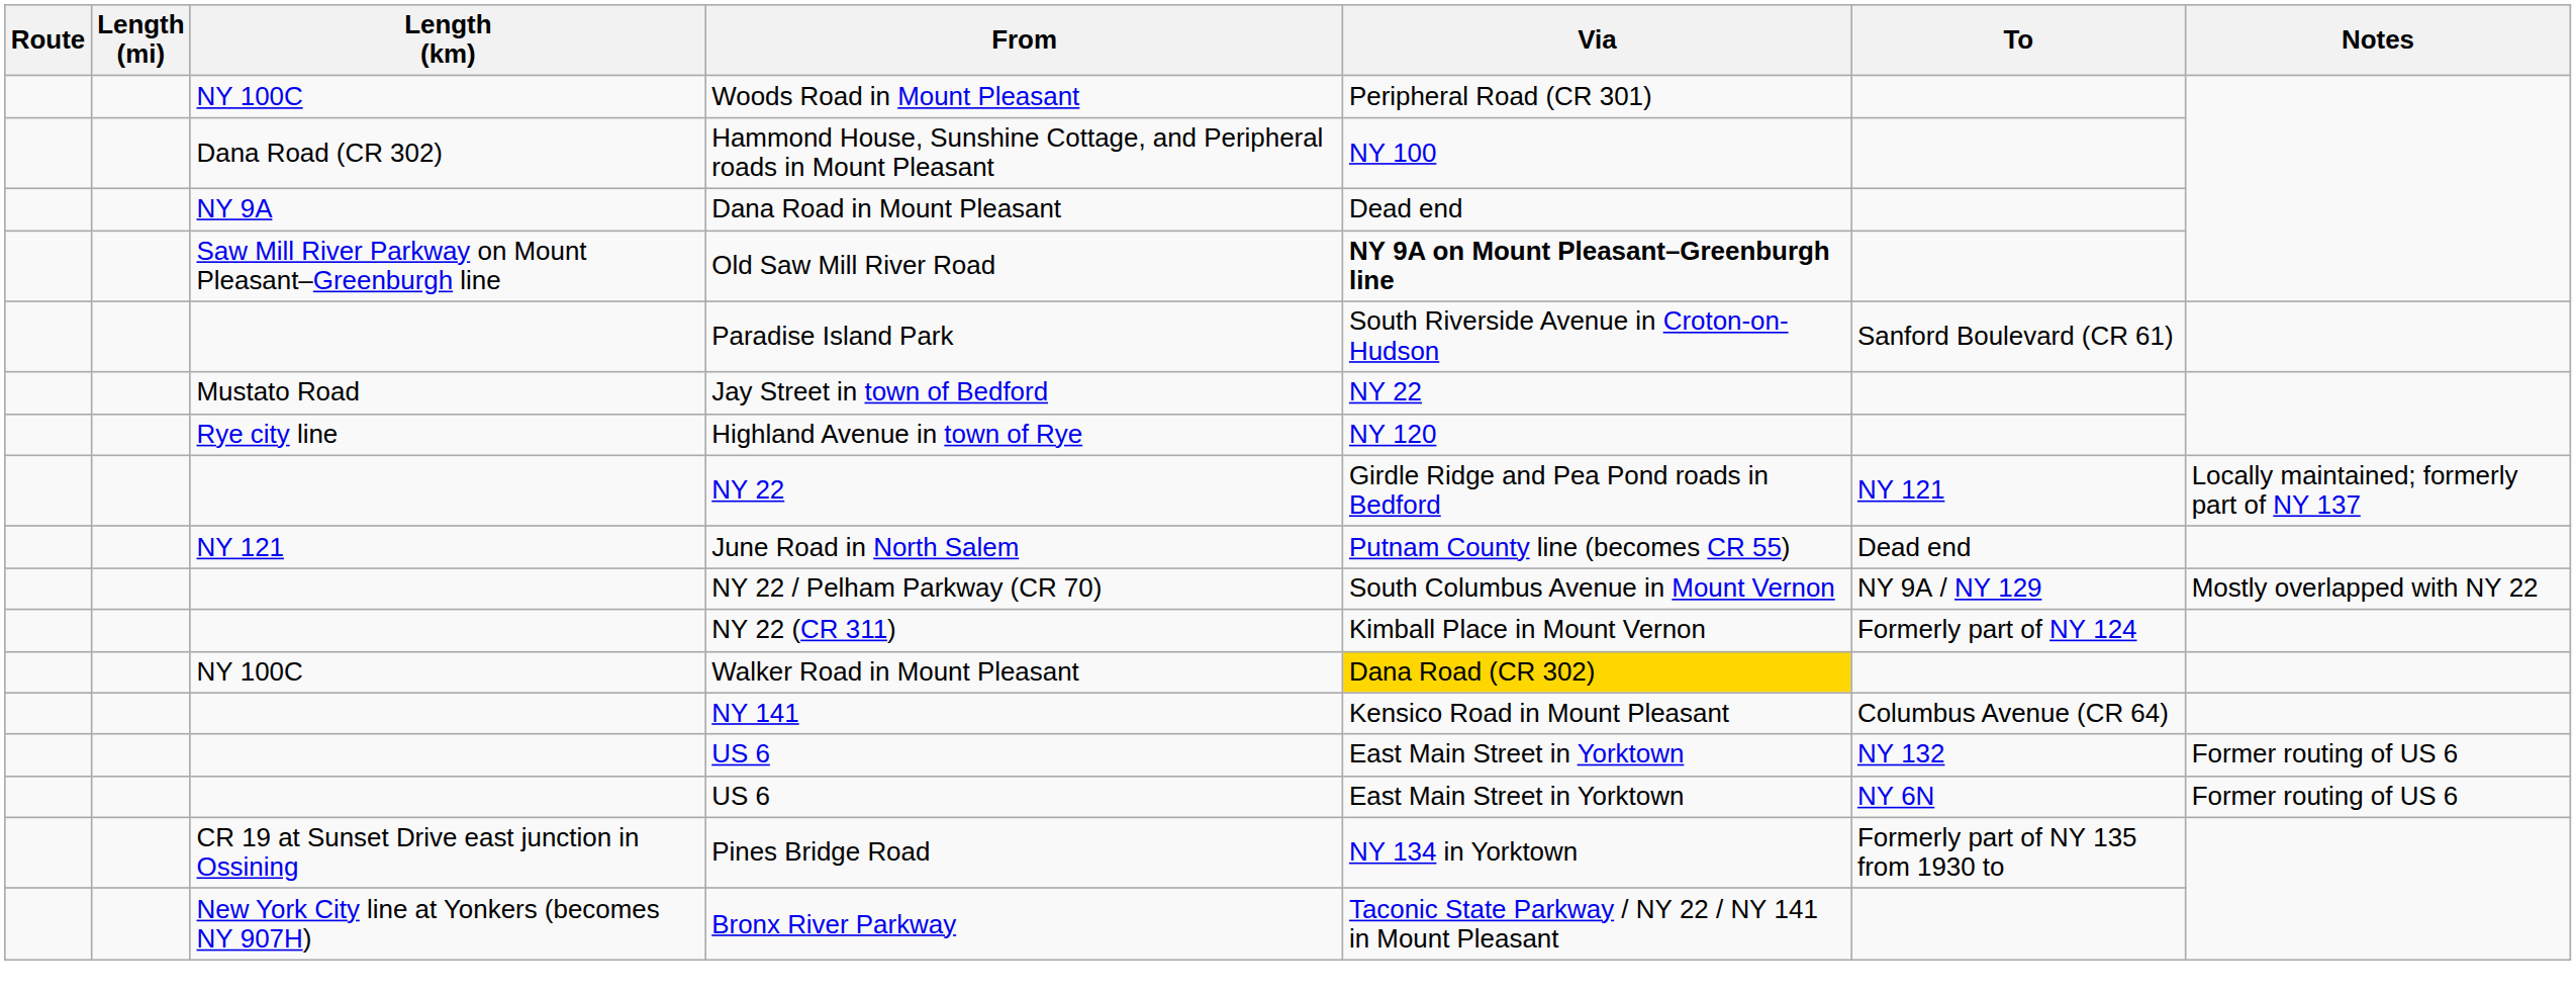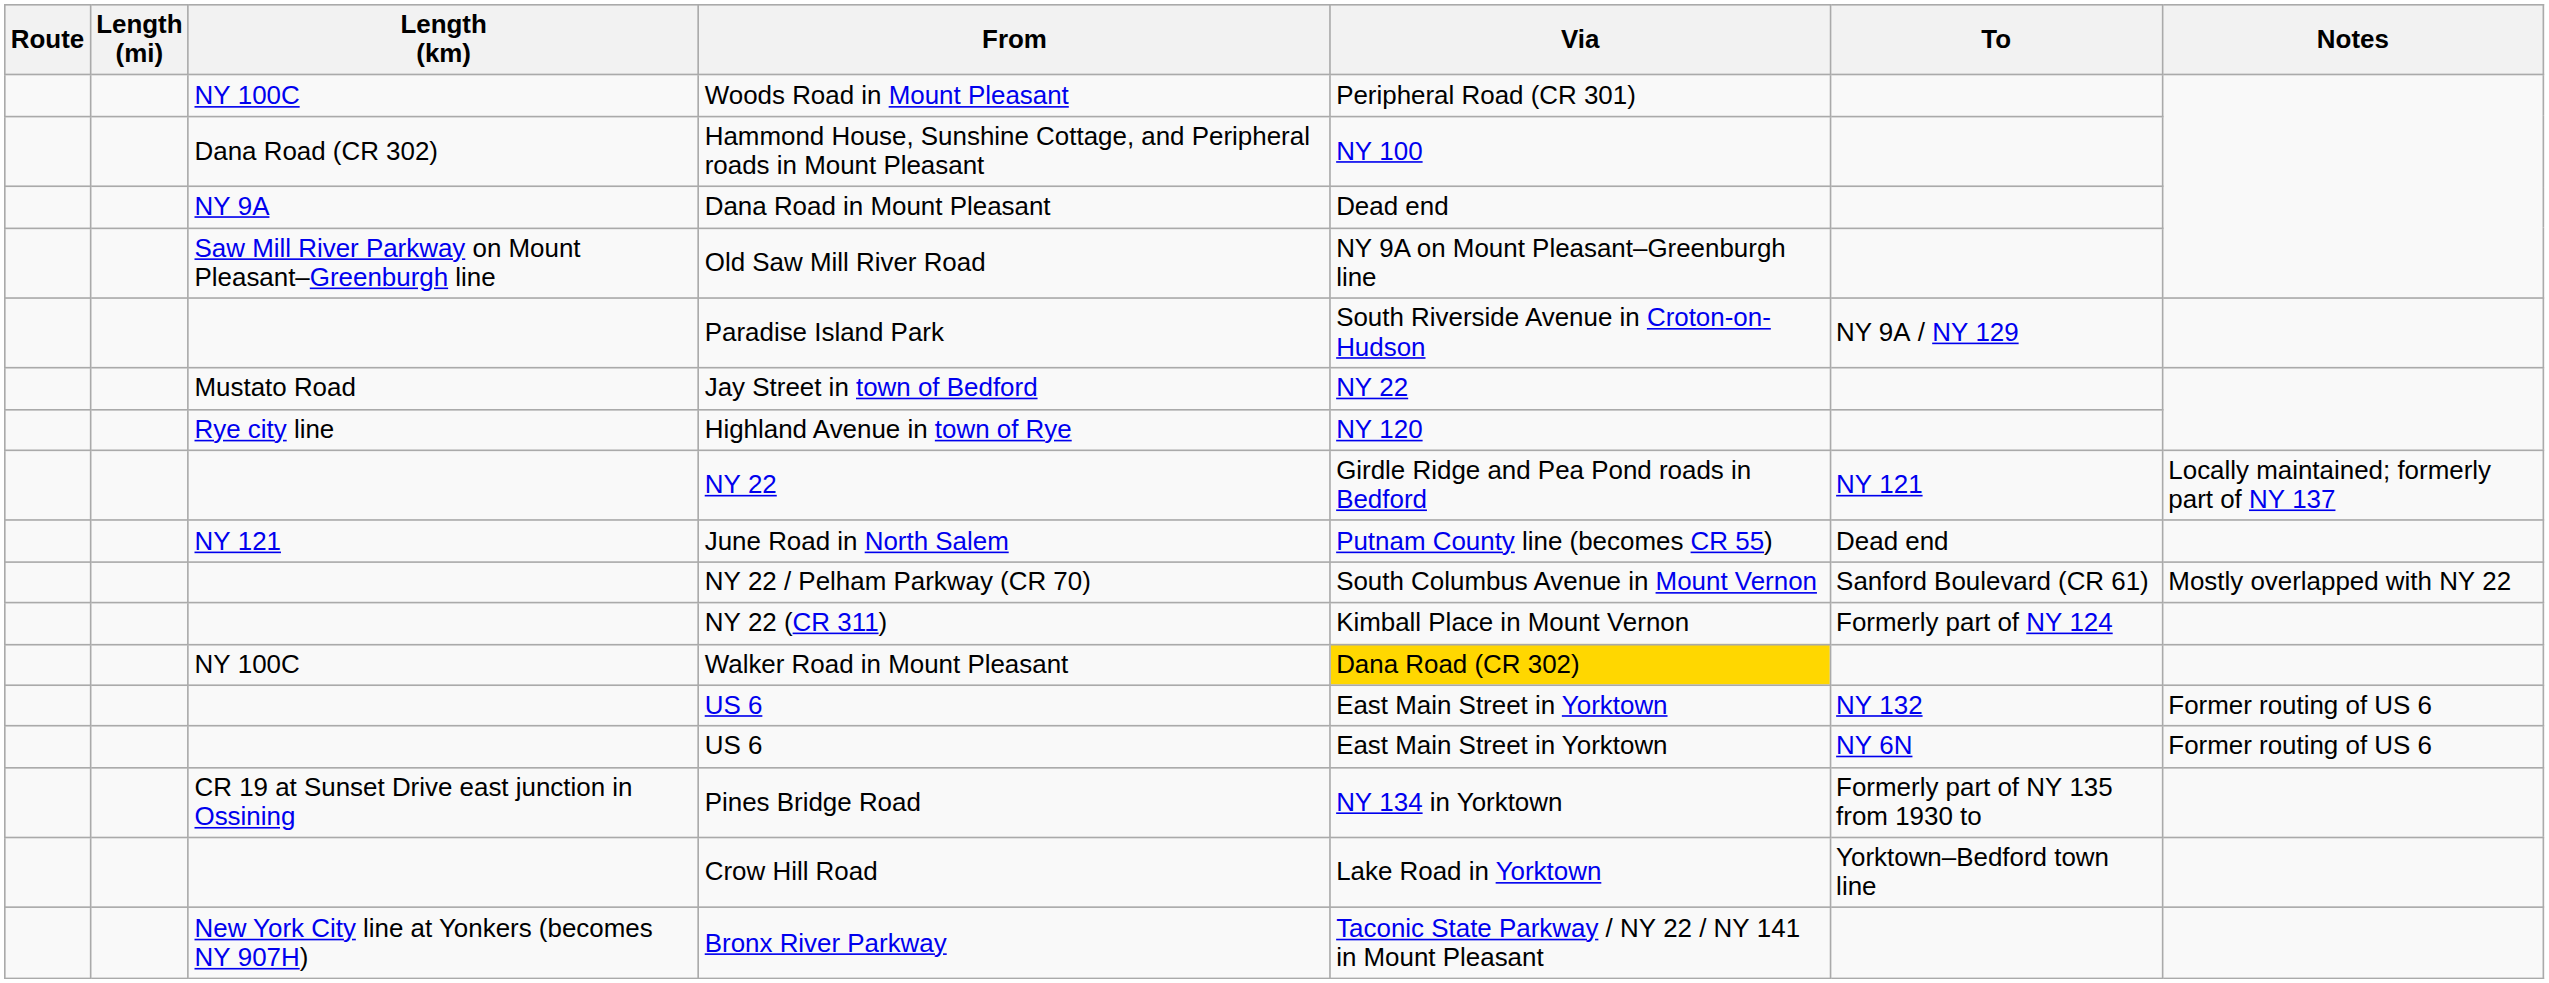Old Saw Mill River Road | Via: bold -> normal
Paradise Island Park | To: Sanford Boulevard (CR 61) -> NY 9A / NY 129
NY 22 / Pelham Parkway (CR 70) | To: NY 9A / NY 129 -> Sanford Boulevard (CR 61)
- row: NY 141 | Kensico Road in Mount Pleasant | Columbus Avenue (CR 64)
+ row: Crow Hill Road | Lake Road in Yorktown | Yorktown–Bedford town line
